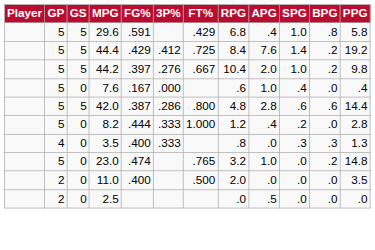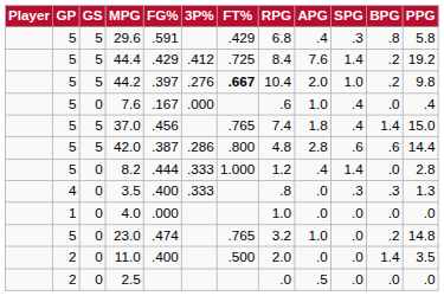29.6 | SPG: 1.0 -> .3
44.2 | FT%: normal -> bold
+ row: 5 | 5 | 37.0 | .456 | .765 | 7.4 | 1.8 | .4 | 1.4 | 15.0
8.2 | SPG: .2 -> 1.4
+ row: 1 | 0 | 4.0 | .000 | 1.0 | .0 | .0 | .0 | .0
11.0 | BPG: .0 -> 1.4
